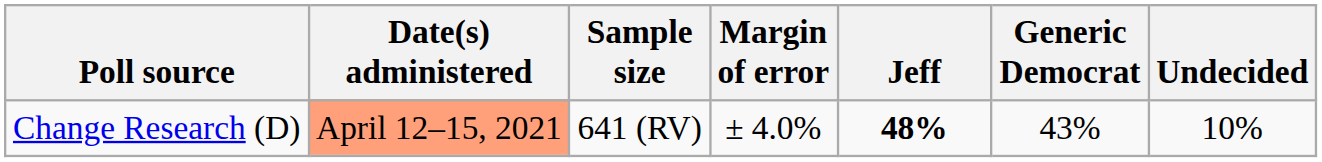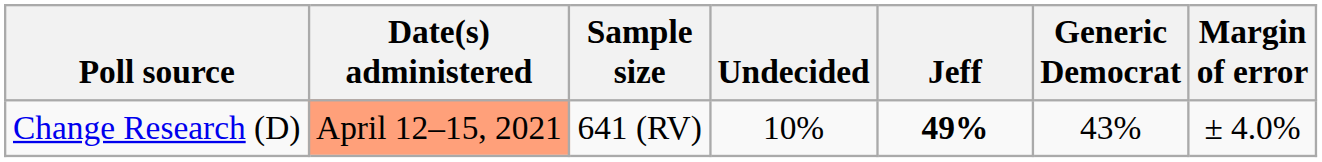columns swapped: Margin of error <-> Undecided
Change Research (D) | Jeff: 48% -> 49%
